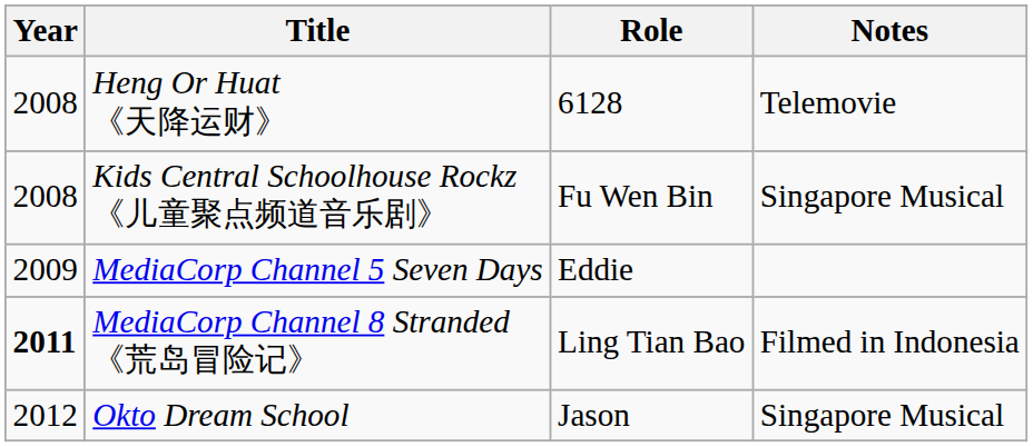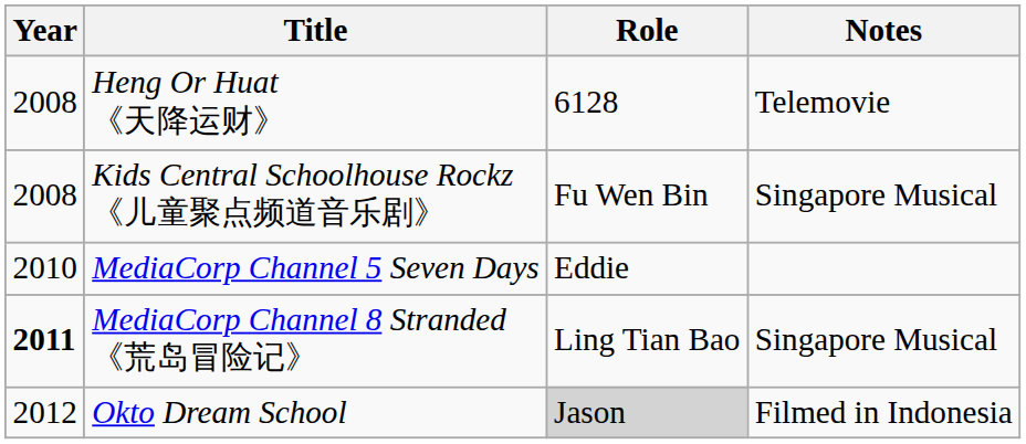MediaCorp Channel 5 Seven Days | Year: 2009 -> 2010
MediaCorp Channel 8 Stranded 《荒岛冒险记》 | Notes: Filmed in Indonesia -> Singapore Musical
Okto Dream School | Role: no background -> lightgrey background
Okto Dream School | Notes: Singapore Musical -> Filmed in Indonesia
